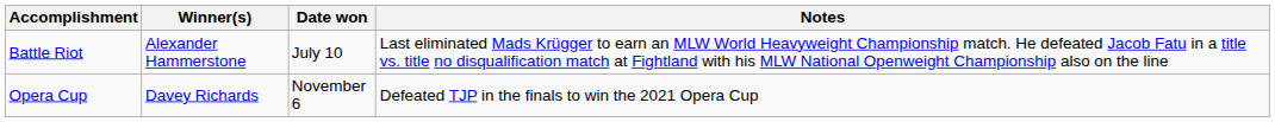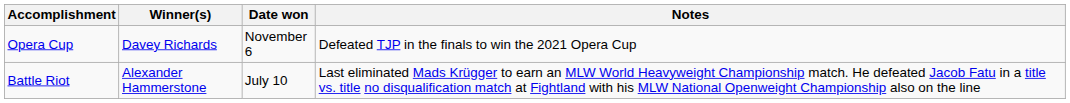rows swapped: Battle Riot <-> Opera Cup
